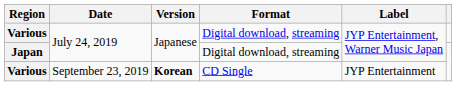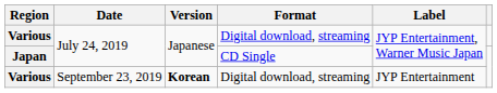Japan | Format: Digital download, streaming -> CD Single
Various / September 23, 2019 | Format: CD Single -> Digital download, streaming
